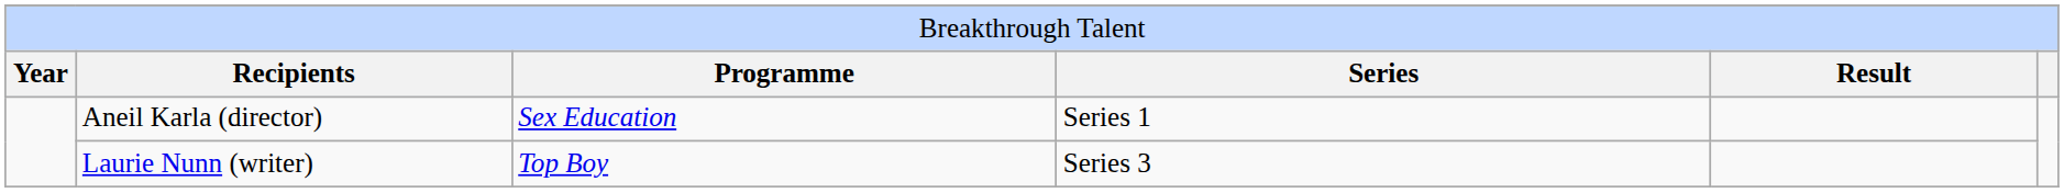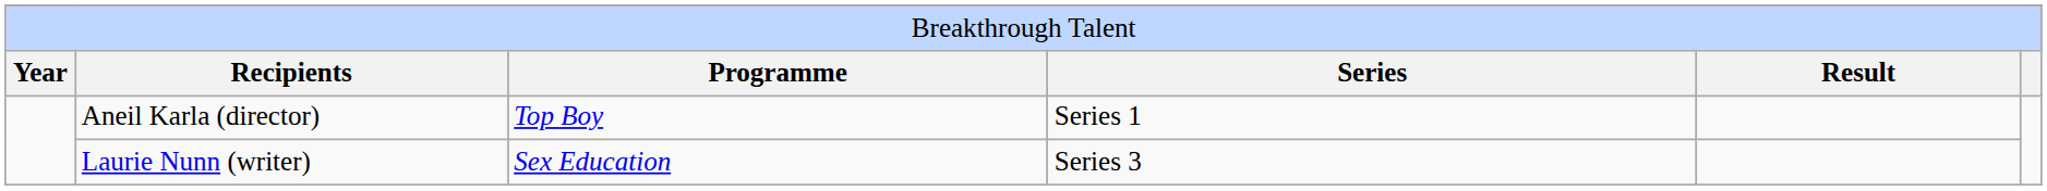Aneil Karla (director) | column 3: Sex Education -> Top Boy
Laurie Nunn (writer) | column 3: Top Boy -> Sex Education
